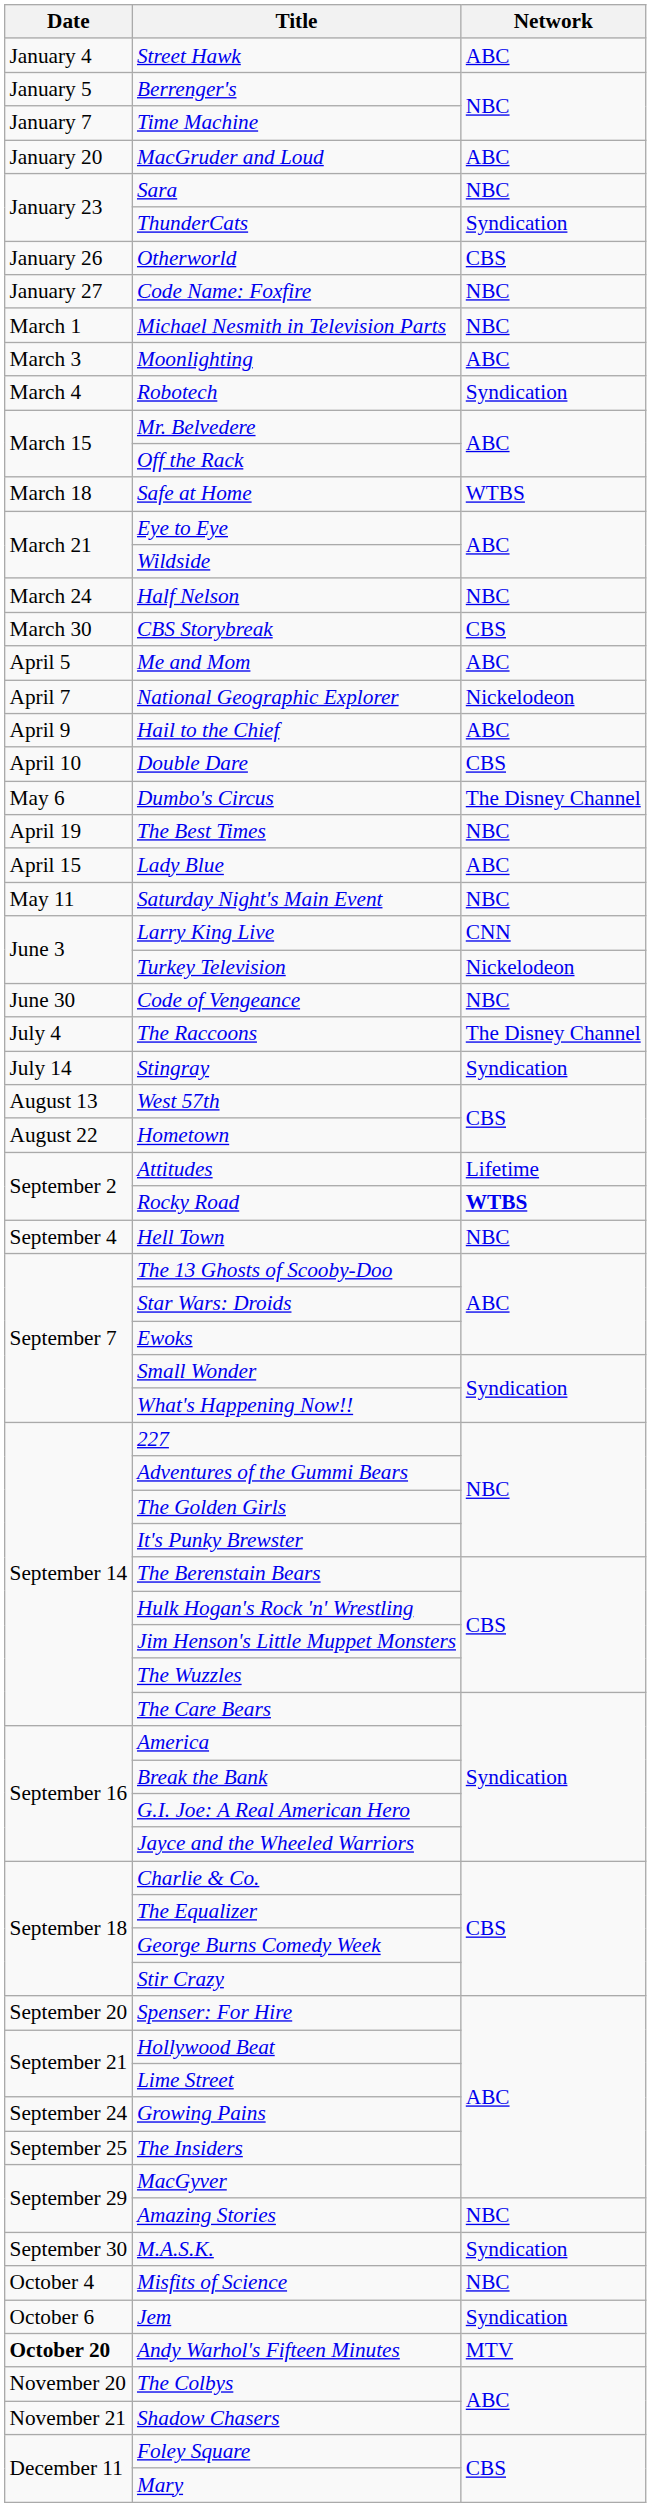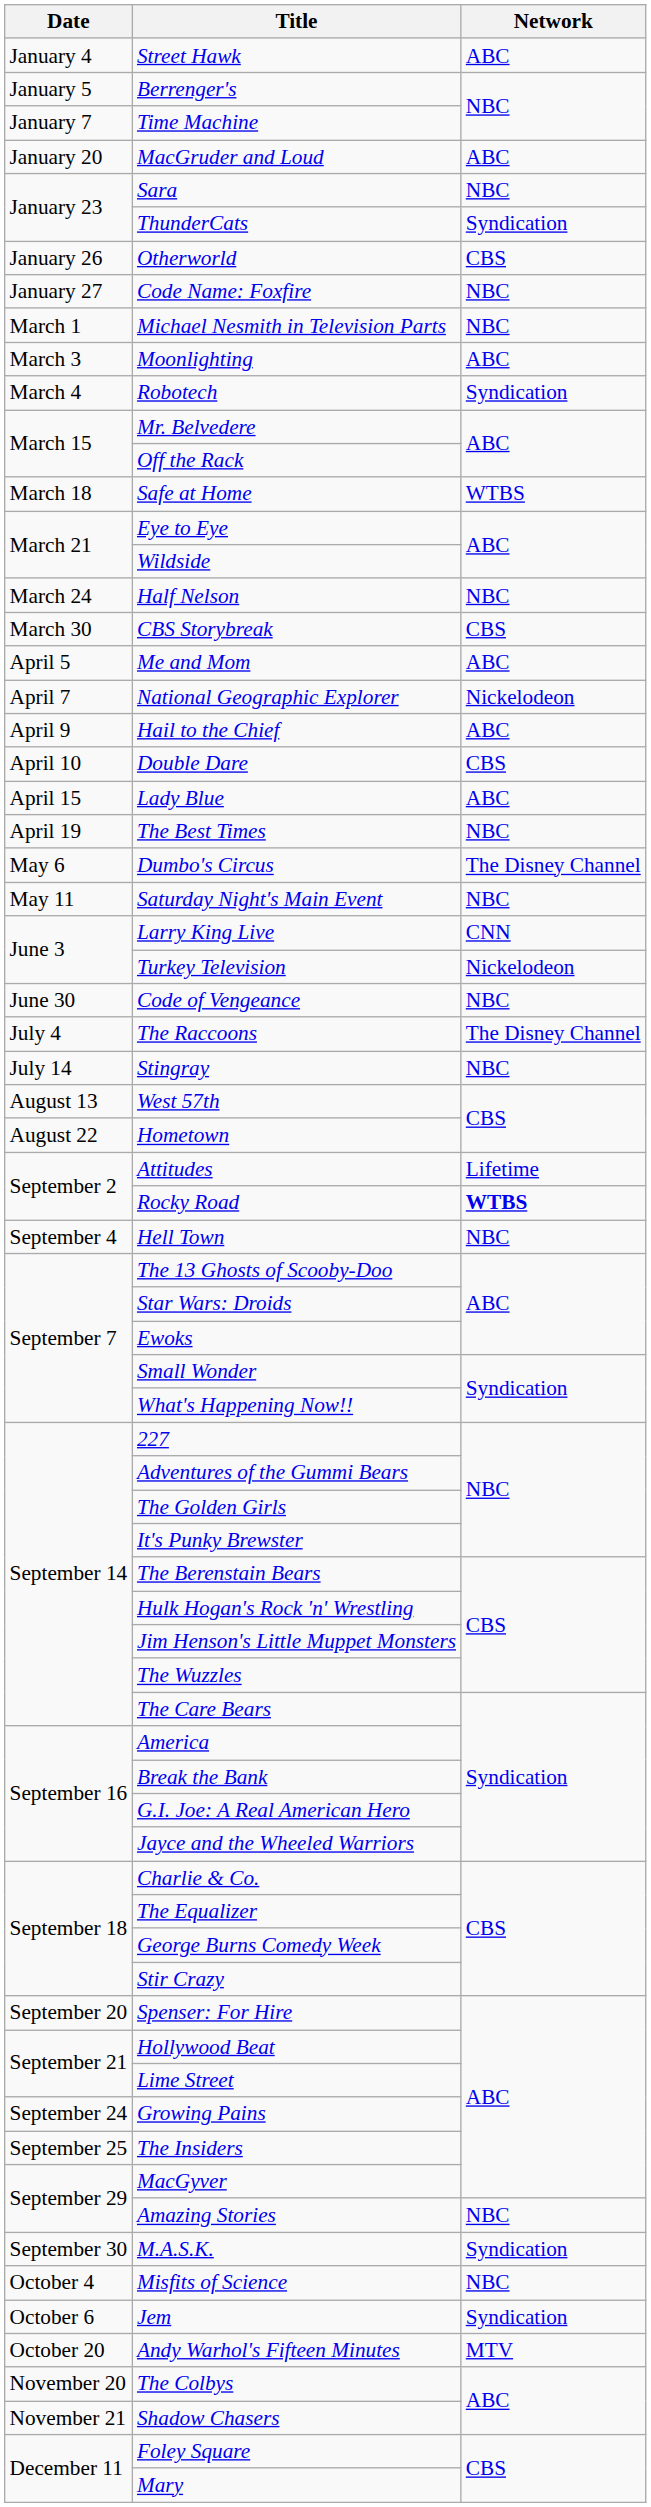rows swapped: Lady Blue <-> Dumbo's Circus
Stingray | Network: Syndication -> NBC
Andy Warhol's Fifteen Minutes | Date: bold -> normal
